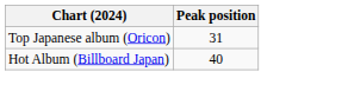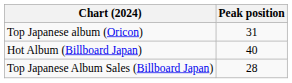+ row: Top Japanese Album Sales (Billboard Japan) | 28
